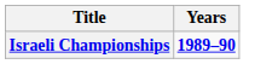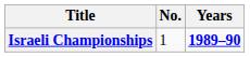+ column: No. | 1
